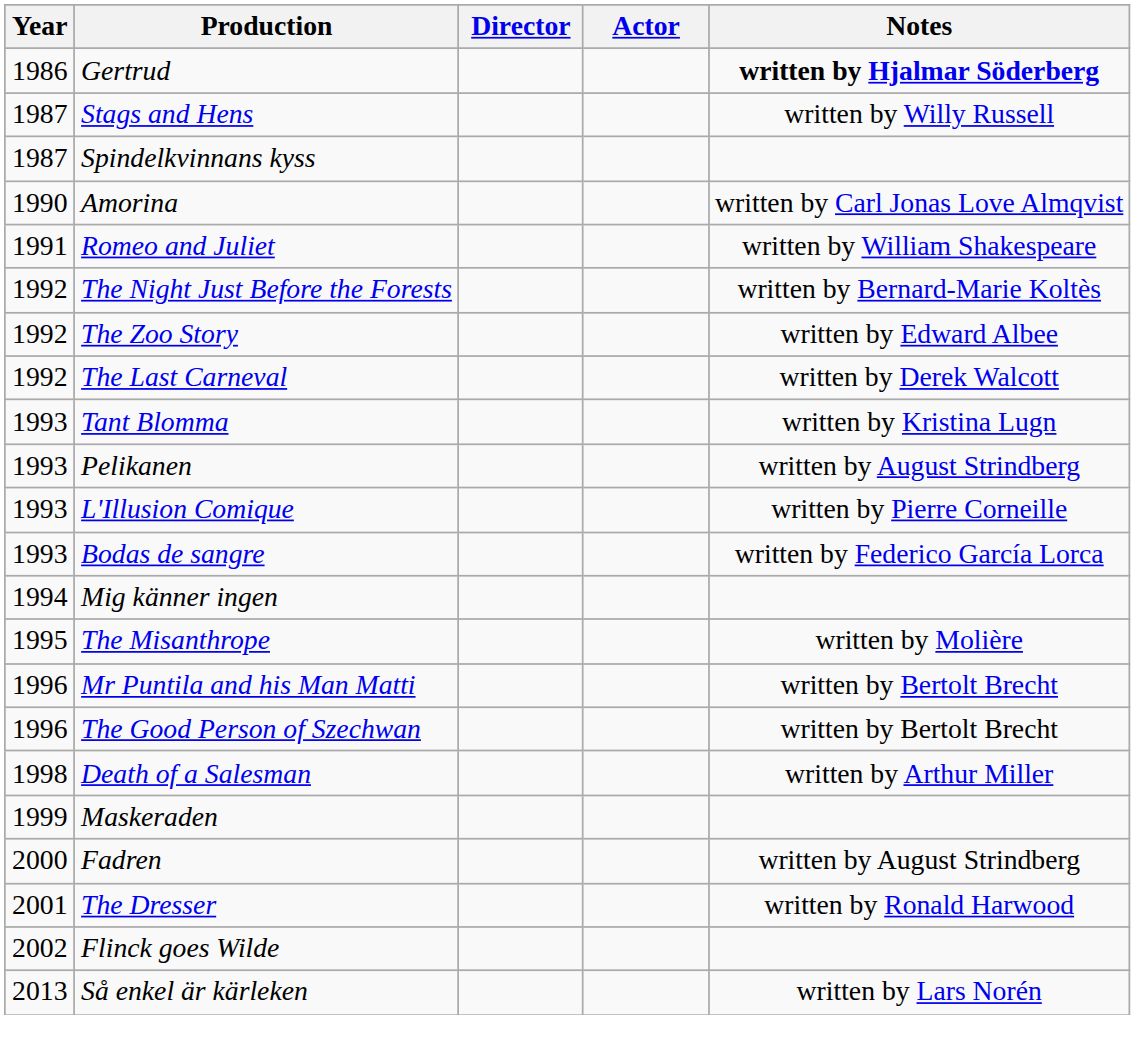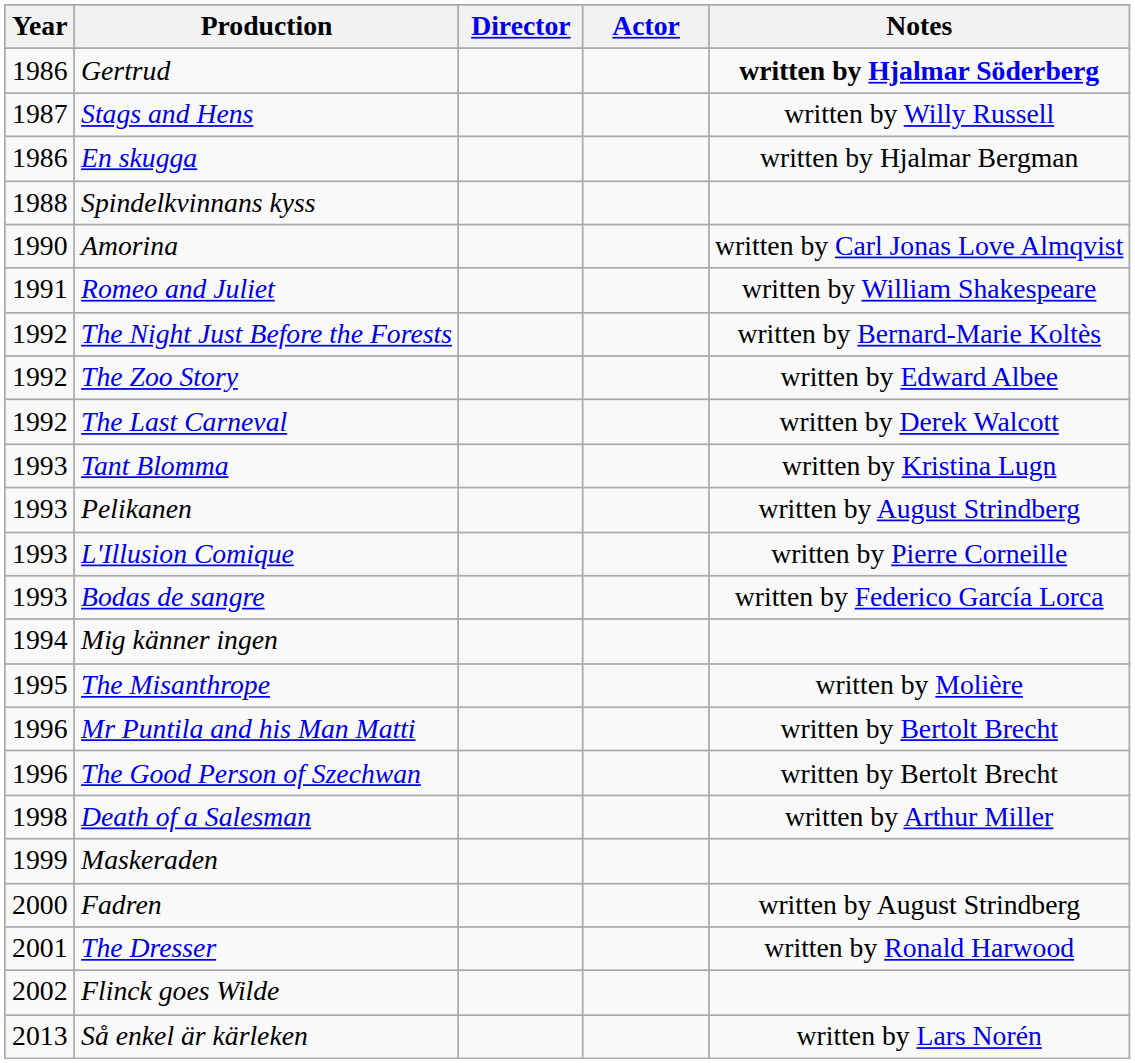+ row: 1986 | En skugga | written by Hjalmar Bergman
Spindelkvinnans kyss | Year: 1987 -> 1988
